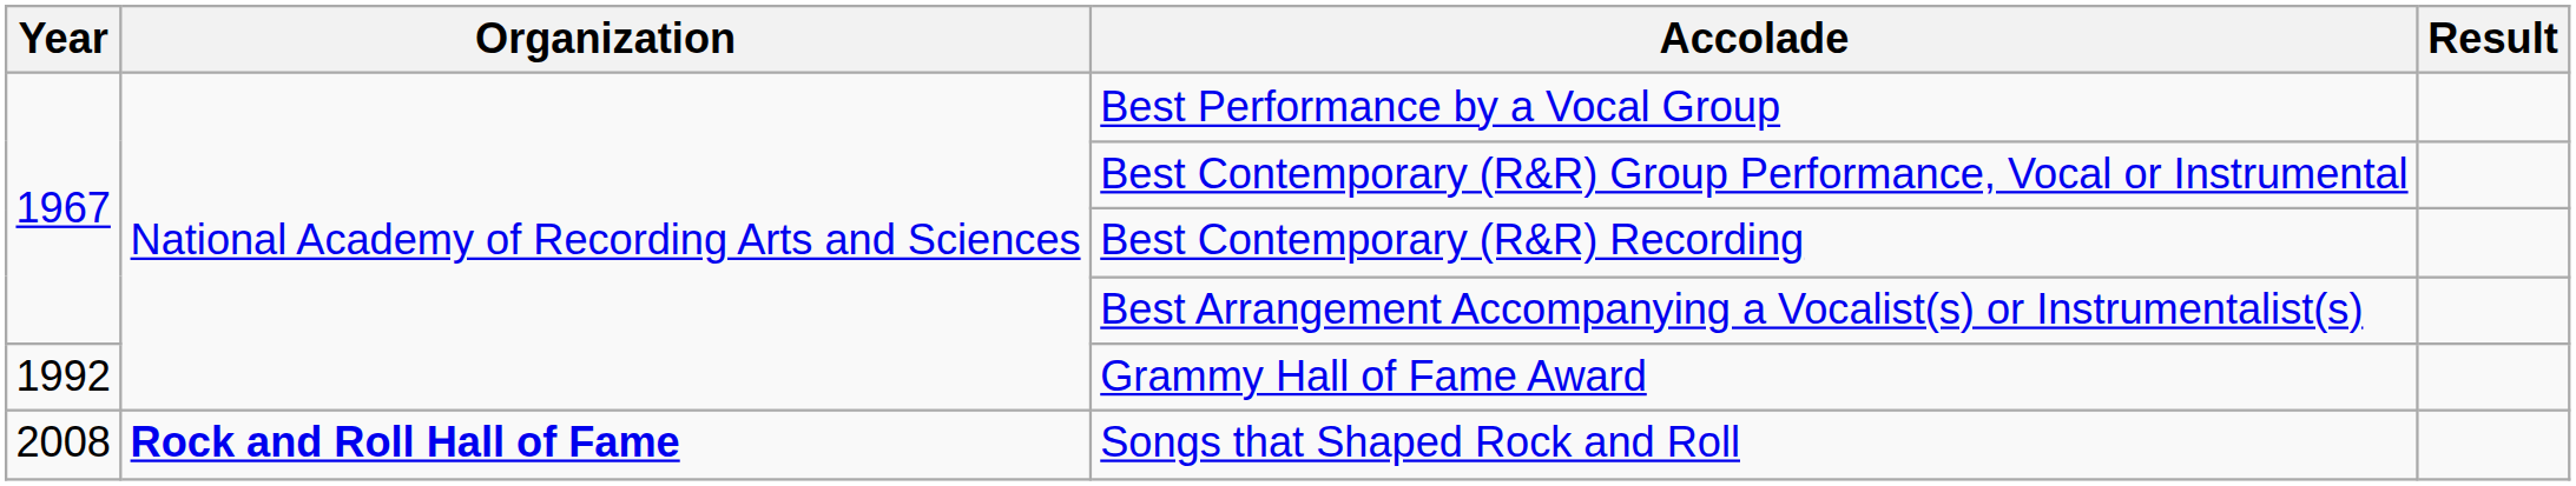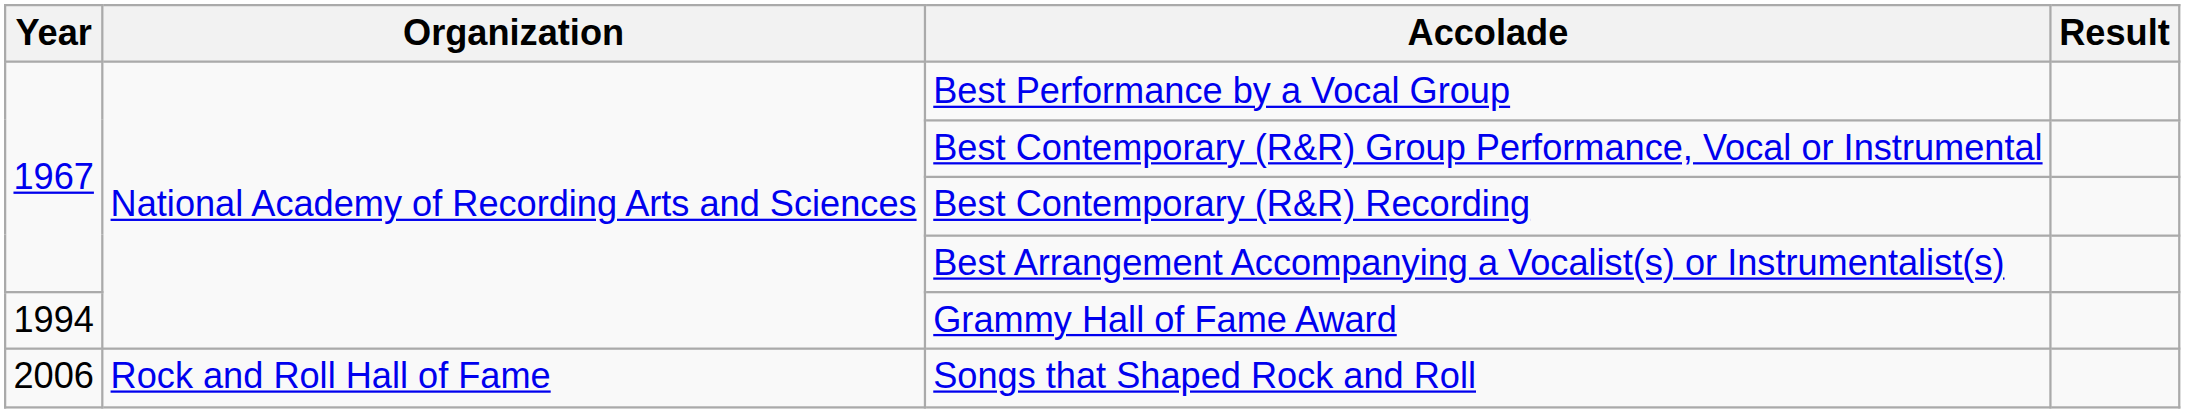Grammy Hall of Fame Award | Year: 1992 -> 1994
Songs that Shaped Rock and Roll | Year: 2008 -> 2006
Songs that Shaped Rock and Roll | Organization: bold -> normal
